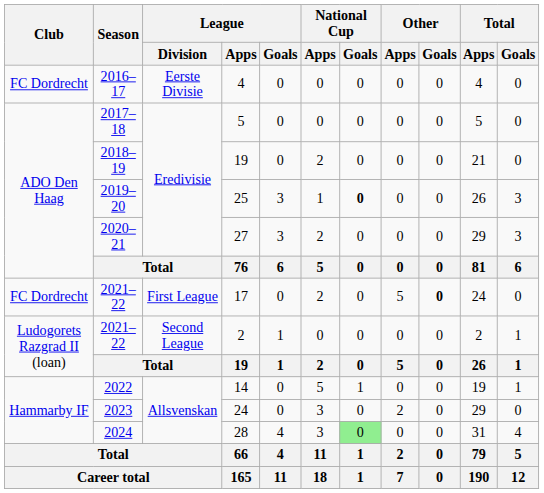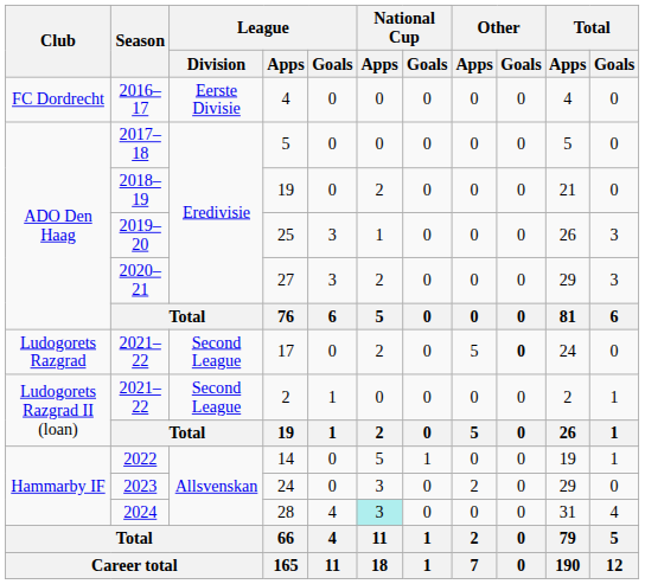25 | National Cup / Goals: bold -> normal
17 | Club: FC Dordrecht -> Ludogorets Razgrad
17 | League / Division: First League -> Second League
28 | National Cup / Apps: no background -> paleturquoise background
28 | National Cup / Goals: lightgreen background -> no background
